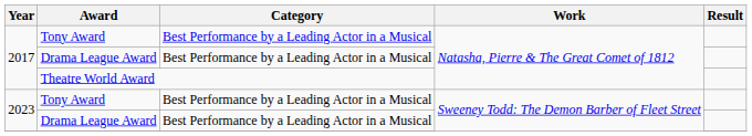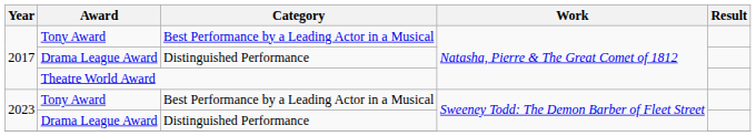2017 / Drama League Award | Category: Best Performance by a Leading Actor in a Musical -> Distinguished Performance
2023 / Drama League Award | Category: Best Performance by a Leading Actor in a Musical -> Distinguished Performance
